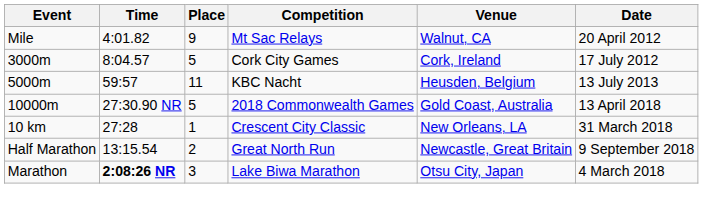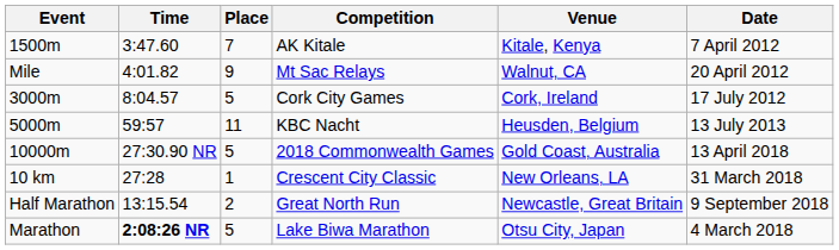+ row: 1500m | 3:47.60 | 7 | AK Kitale | Kitale, Kenya | 7 April 2012
Marathon | Place: 3 -> 5
